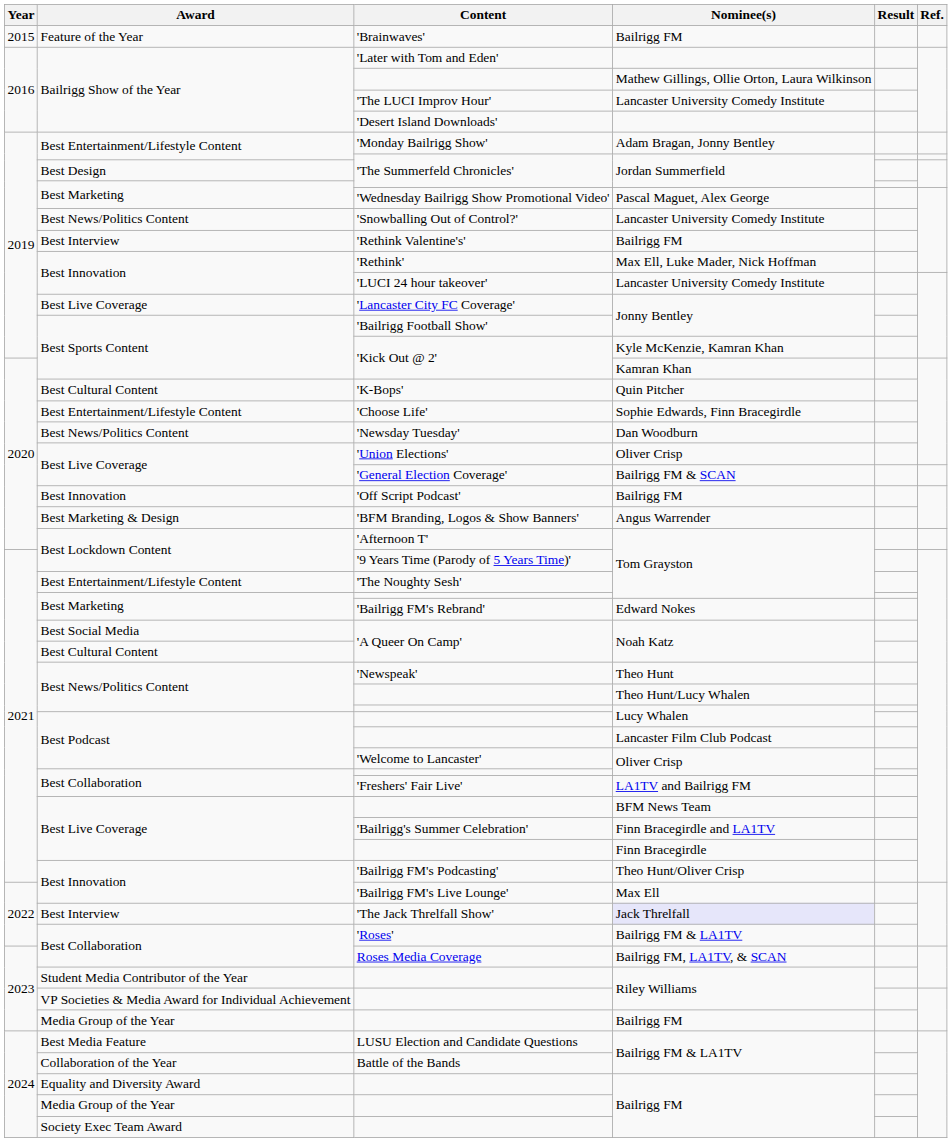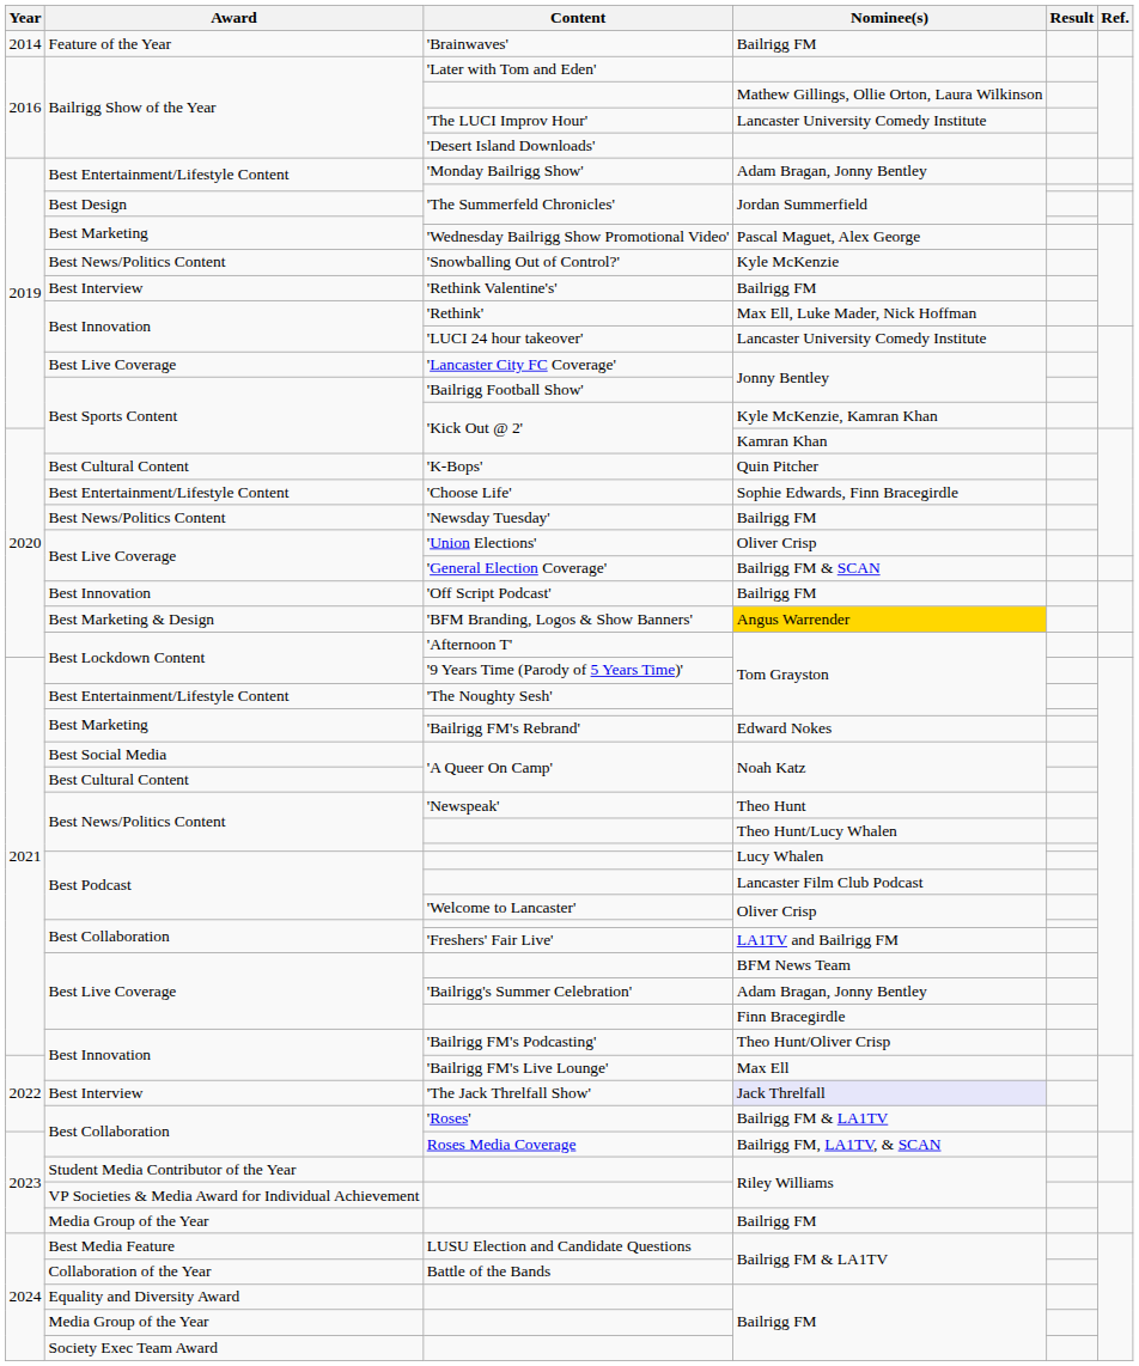'Brainwaves' | Year: 2015 -> 2014
'Snowballing Out of Control?' | Nominee(s): Lancaster University Comedy Institute -> Kyle McKenzie
'Newsday Tuesday' | Nominee(s): Dan Woodburn -> Bailrigg FM
'BFM Branding, Logos & Show Banners' | Nominee(s): no background -> gold background
'Bailrigg's Summer Celebration' | Nominee(s): Finn Bracegirdle and LA1TV -> Adam Bragan, Jonny Bentley
